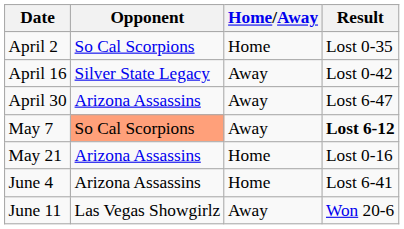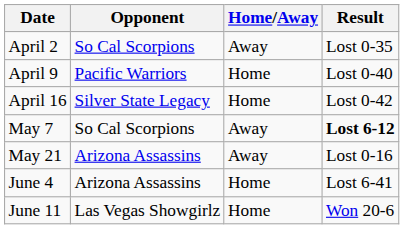April 2 | Home/Away: Home -> Away
+ row: April 9 | Pacific Warriors | Home | Lost 0-40
April 16 | Home/Away: Away -> Home
- row: April 30 | Arizona Assassins | Away | Lost 6-47
May 7 | Opponent: lightsalmon background -> no background
May 21 | Home/Away: Home -> Away
June 11 | Home/Away: Away -> Home
